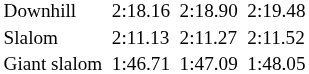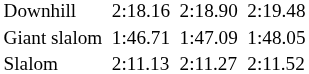rows swapped: Giant slalom <-> Slalom
